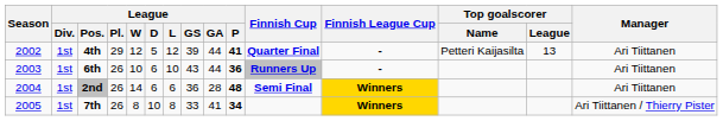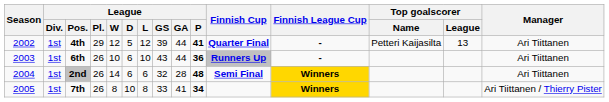2nd | League / GS: 36 -> 32
